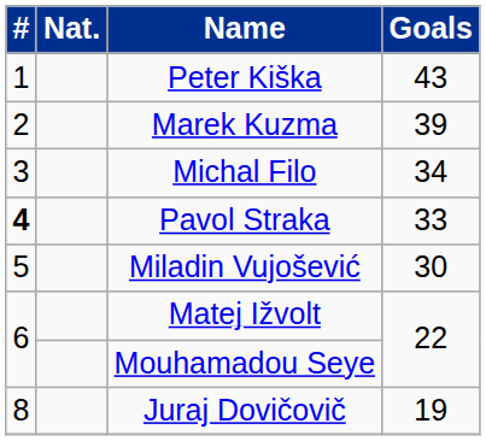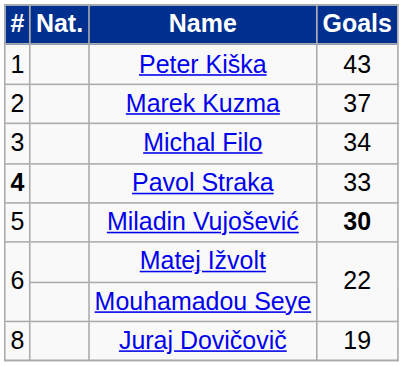Marek Kuzma | Goals: 39 -> 37
Miladin Vujošević | Goals: normal -> bold
